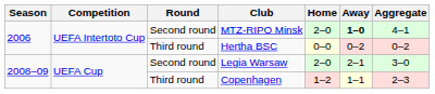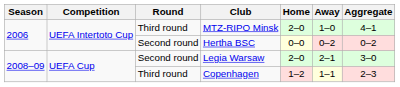MTZ-RIPO Minsk | Round: Second round -> Third round
MTZ-RIPO Minsk | Away: bold -> normal
Hertha BSC | Round: Third round -> Second round
